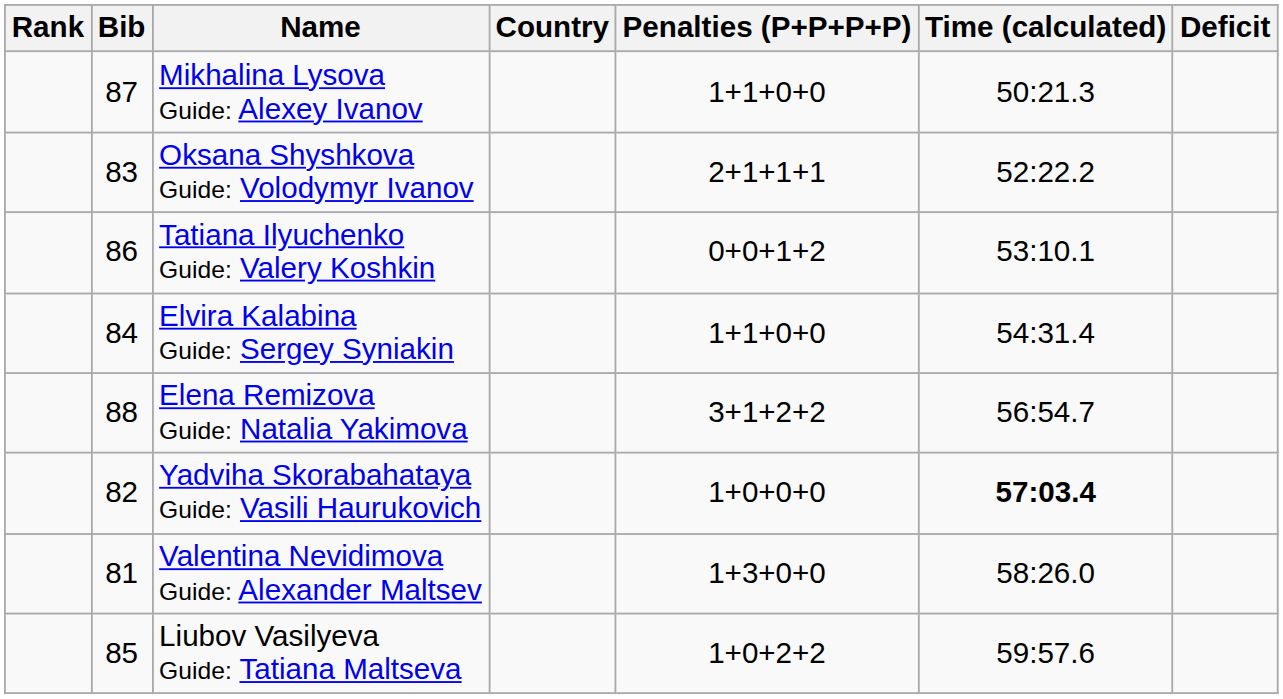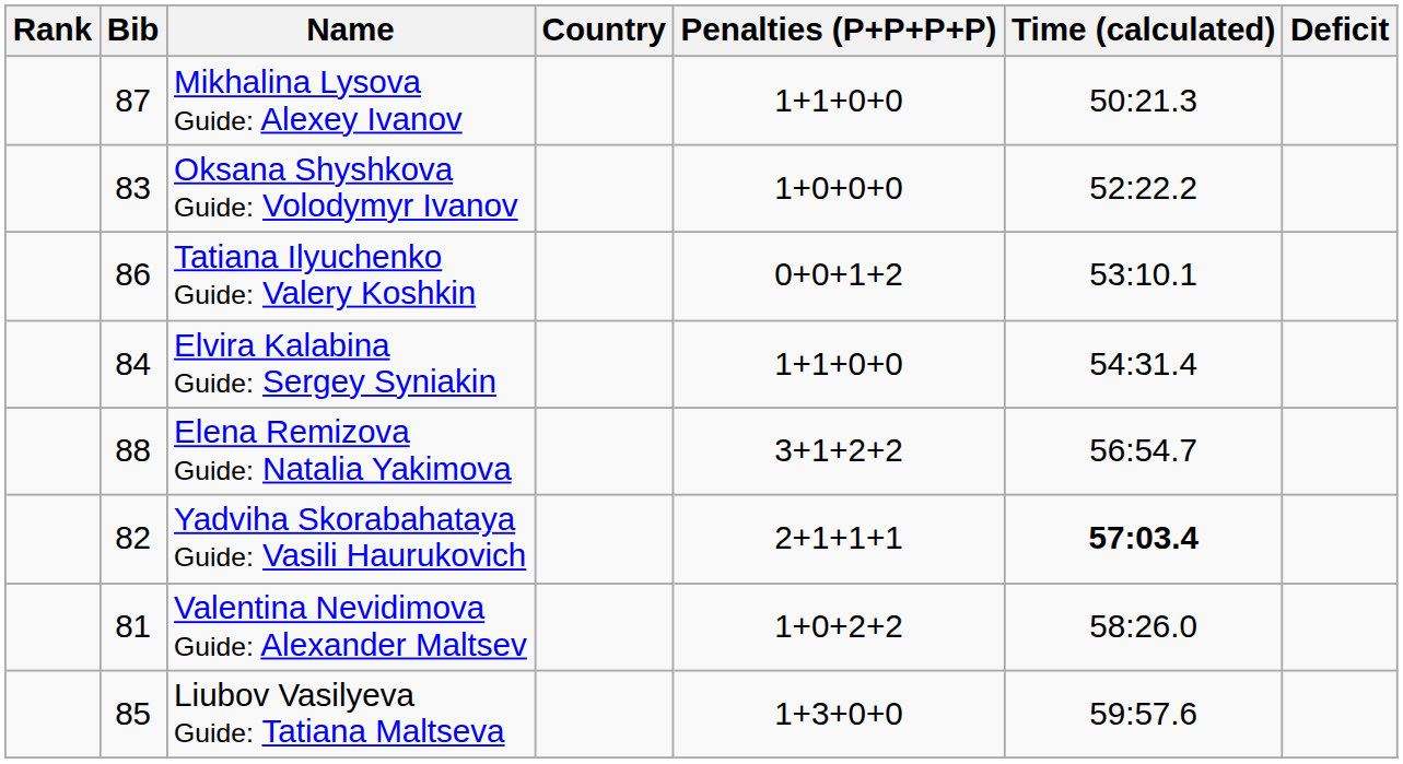Oksana Shyshkova Guide: Volodymyr Ivanov | Penalties (P+P+P+P): 2+1+1+1 -> 1+0+0+0
Yadviha Skorabahataya Guide: Vasili Haurukovich | Penalties (P+P+P+P): 1+0+0+0 -> 2+1+1+1
Valentina Nevidimova Guide: Alexander Maltsev | Penalties (P+P+P+P): 1+3+0+0 -> 1+0+2+2
Liubov Vasilyeva Guide: Tatiana Maltseva | Penalties (P+P+P+P): 1+0+2+2 -> 1+3+0+0
